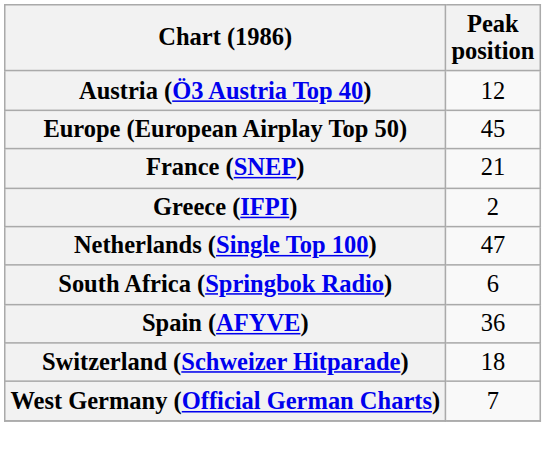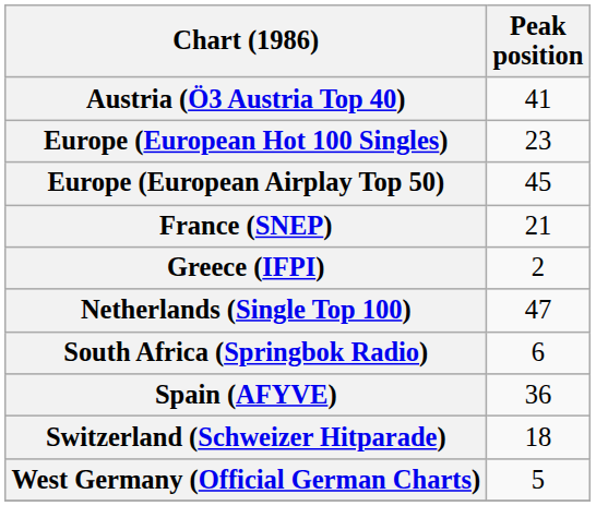Austria (Ö3 Austria Top 40) | Peak position: 12 -> 41
+ row: Europe (European Hot 100 Singles) | 23
West Germany (Official German Charts) | Peak position: 7 -> 5
